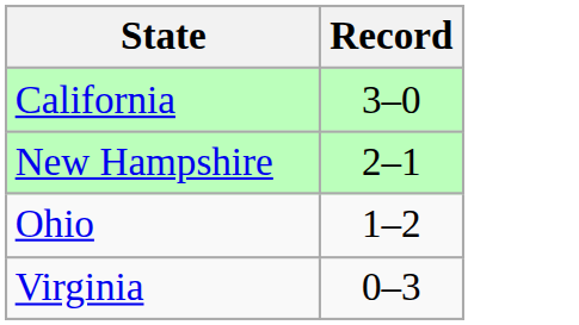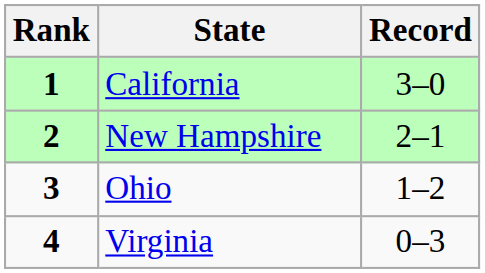+ column: Rank | 1 | 2 | 3 | 4
